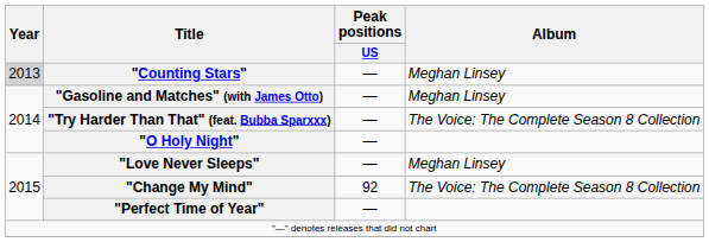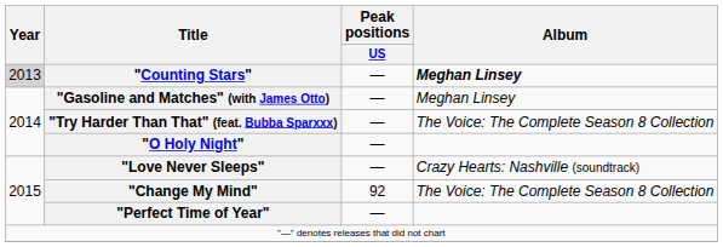"Counting Stars" | Album: normal -> bold
"Love Never Sleeps" | Album: Meghan Linsey -> Crazy Hearts: Nashville (soundtrack)
